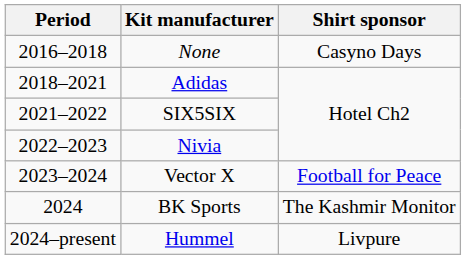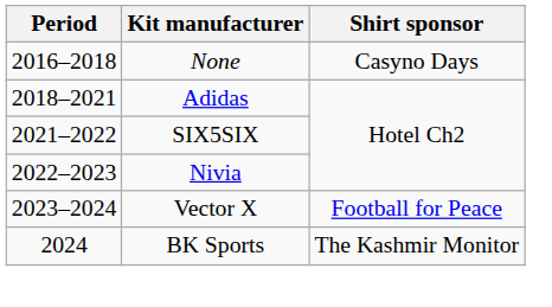- row: 2024–present | Hummel | Livpure
